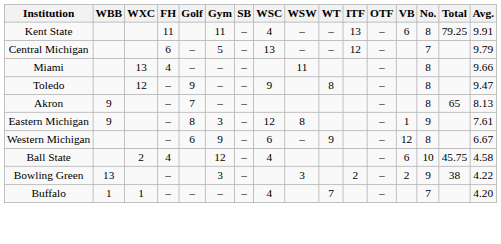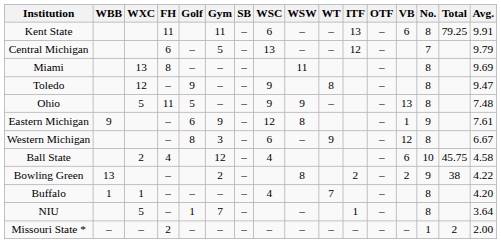Kent State | WSC: 4 -> 6
Miami | FH: 4 -> 8
Miami | Avg.: 9.66 -> 9.69
- row: Akron | 9 | – | 7 | – | – | – | 8 | 65 | 8.13
+ row: Ohio | 5 | 11 | 5 | – | – | 9 | 9 | – | – | 13 | 8 | 7.48
Eastern Michigan | Golf: 8 -> 6
Eastern Michigan | Gym: 3 -> 9
Western Michigan | Golf: 6 -> 8
Western Michigan | Gym: 9 -> 3
Bowling Green | Gym: 3 -> 2
Bowling Green | WSW: 3 -> 8
Buffalo | No.: 7 -> 8
+ row: NIU | 5 | – | 1 | 7 | – | – | 1 | – | 8 | 3.64
+ row: Missouri State * | – | – | 2 | – | – | – | – | – | – | – | – | – | 1 | 2 | 2.00
